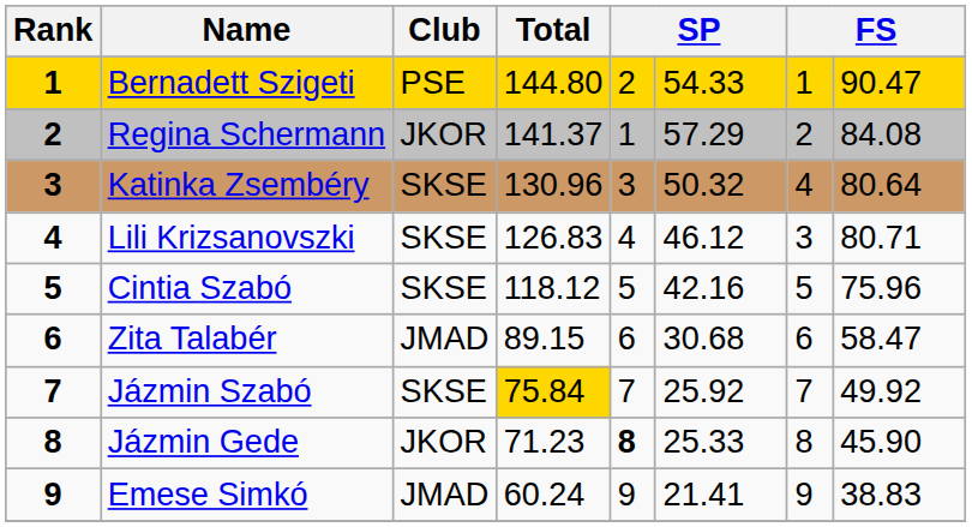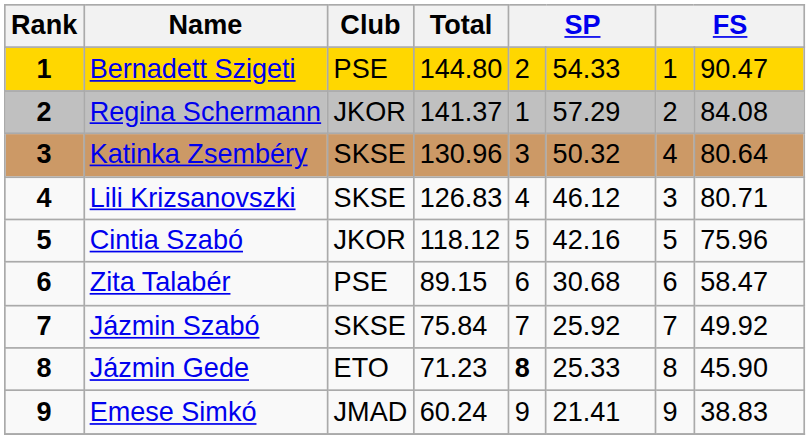Cintia Szabó | Club: SKSE -> JKOR
Zita Talabér | Club: JMAD -> PSE
Jázmin Szabó | Total: gold background -> no background
Jázmin Gede | Club: JKOR -> ETO
